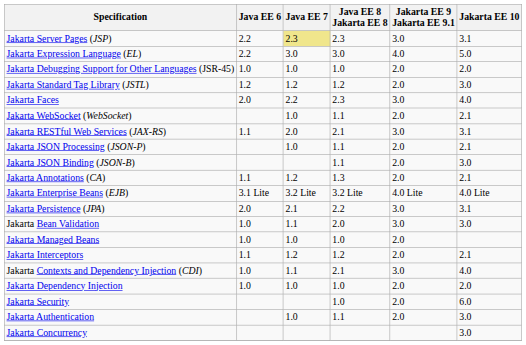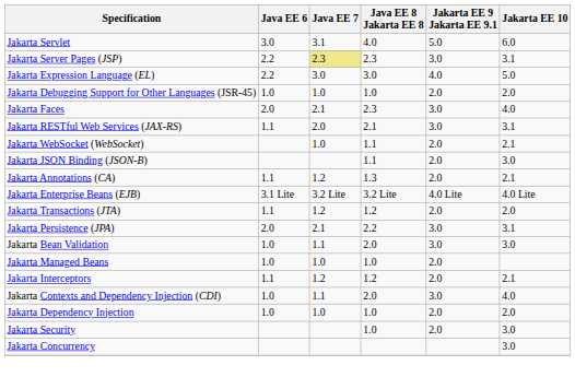+ row: Jakarta Servlet | 3.0 | 3.1 | 4.0 | 5.0 | 6.0
- row: Jakarta Standard Tag Library (JSTL) | 1.2 | 1.2 | 1.2 | 2.0 | 3.0
Jakarta Faces | Java EE 7: 2.2 -> 2.1
rows swapped: Jakarta RESTful Web Services (JAX-RS) <-> Jakarta WebSocket (WebSocket)
- row: Jakarta JSON Processing (JSON-P) | 1.0 | 1.1 | 2.0 | 2.1
+ row: Jakarta Transactions (JTA) | 1.1 | 1.2 | 1.2 | 2.0 | 2.0
Jakarta Contexts and Dependency Injection (CDI) | Java EE 8 Jakarta EE 8: 2.1 -> 2.0
Jakarta Security | Jakarta EE 10: 6.0 -> 3.0
- row: Jakarta Authentication | 1.0 | 1.1 | 2.0 | 3.0
